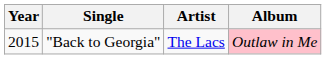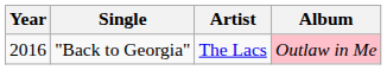"Back to Georgia" | Year: 2015 -> 2016
